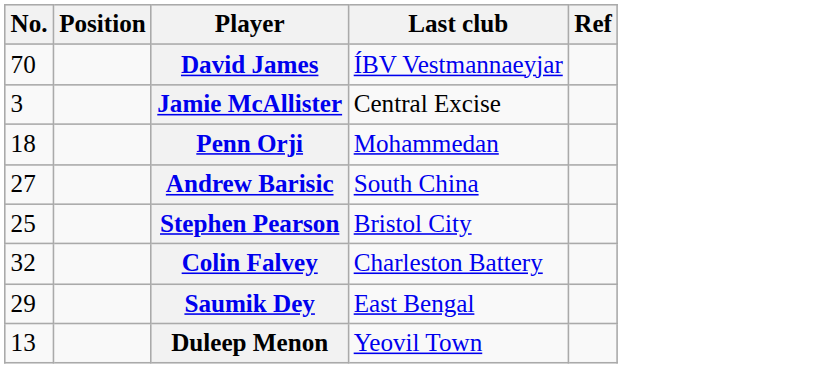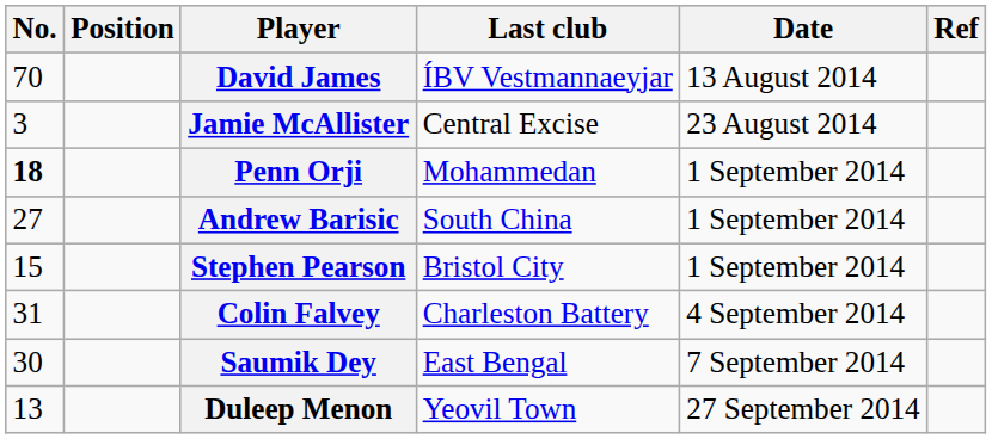+ column: Date | 13 August 2014 | 23 August 2014 | 1 September 2014 | 1 September 2014 | 1 September 2014 | 4 September 2014 | 7 September 2014 | 27 September 2014
Penn Orji | No.: normal -> bold
Stephen Pearson | No.: 25 -> 15
Colin Falvey | No.: 32 -> 31
Saumik Dey | No.: 29 -> 30
